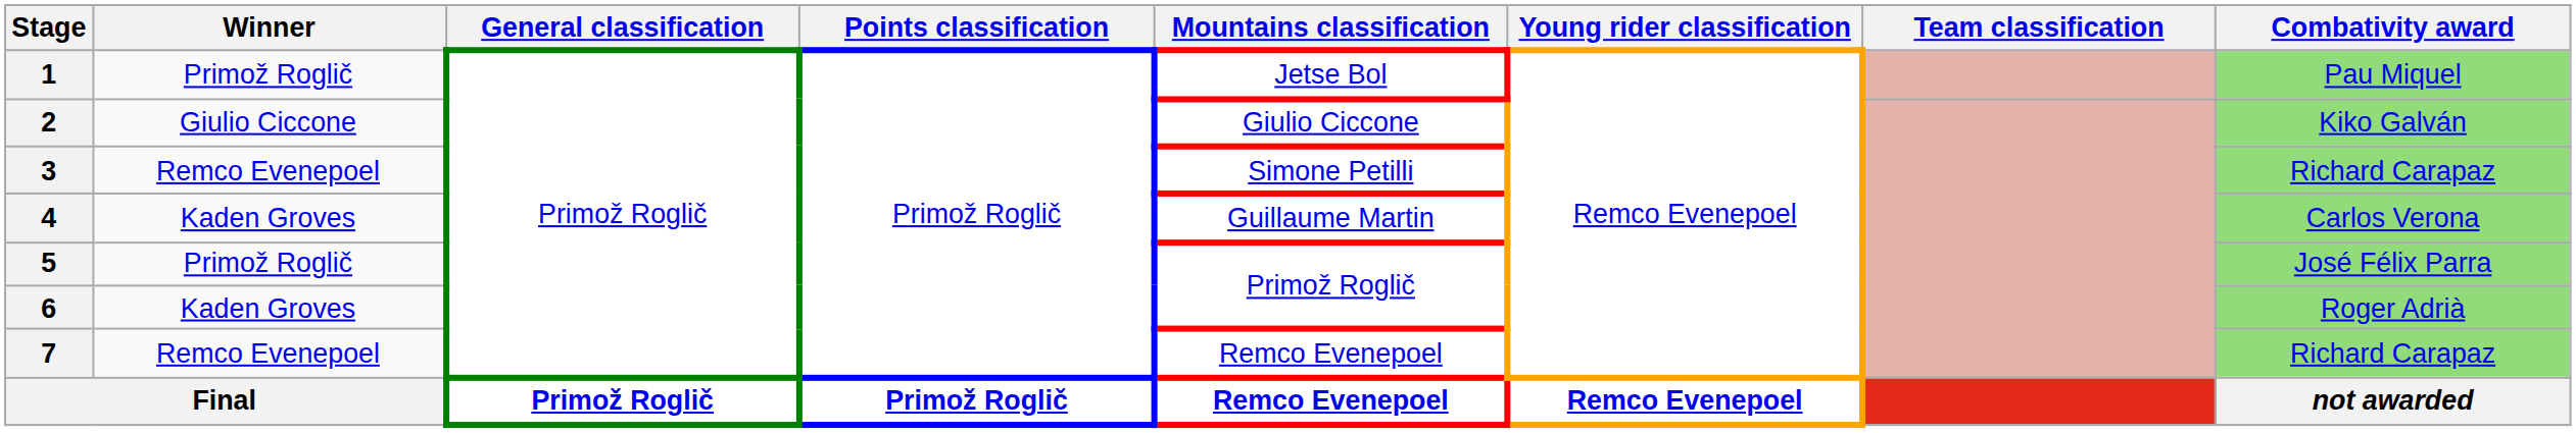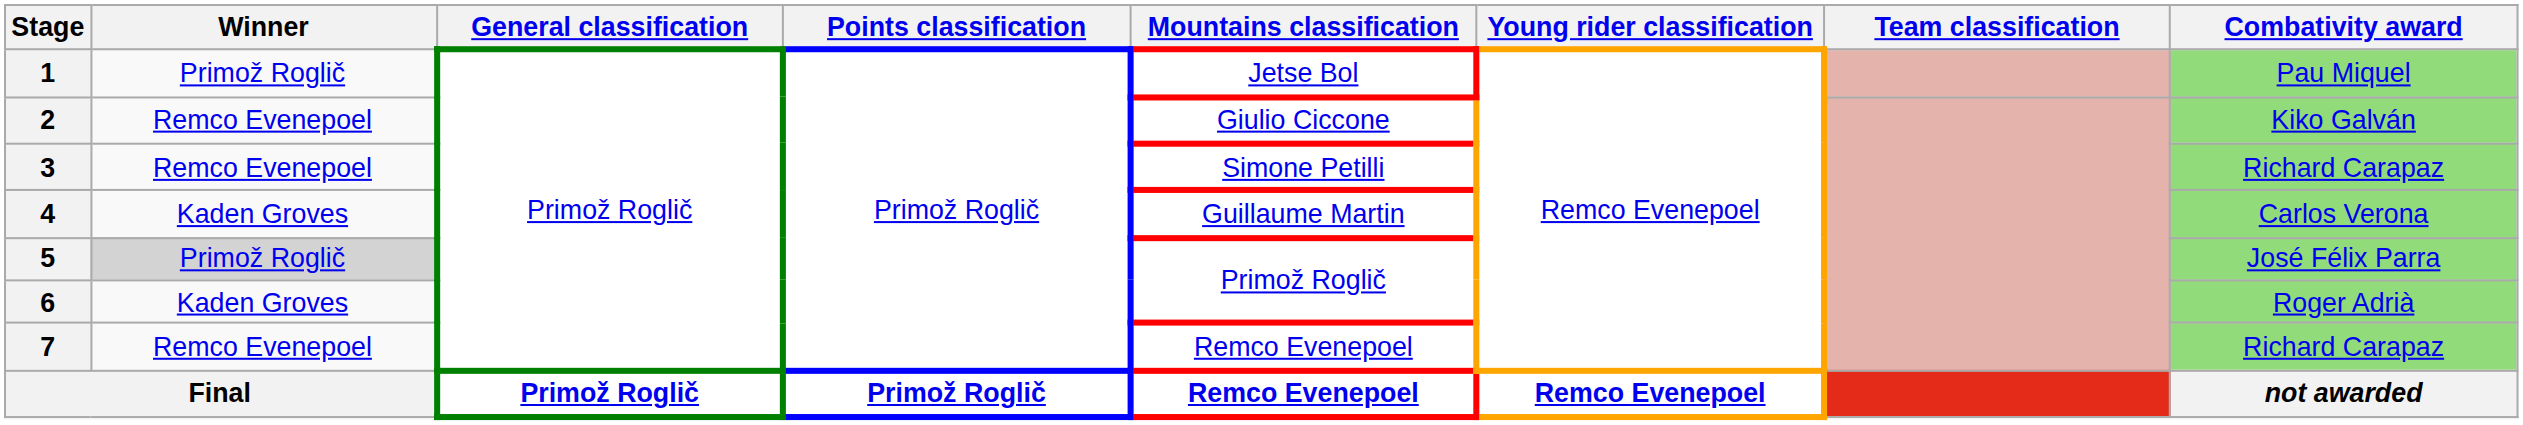2 | Winner: Giulio Ciccone -> Remco Evenepoel
5 | Winner: no background -> lightgrey background
